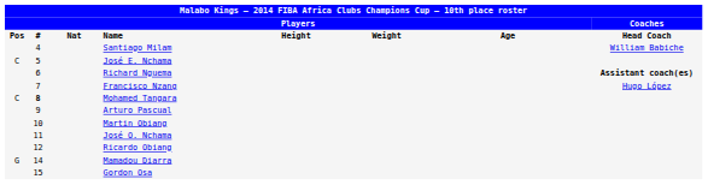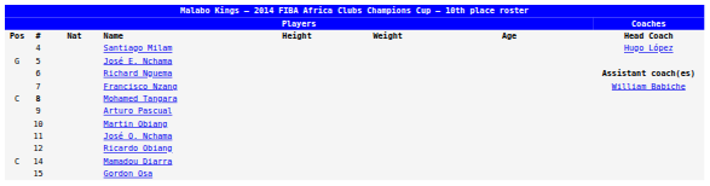Santiago Milam | column 8: William Babiche -> Hugo López
José E. Nchama | column 1: C -> G
Francisco Nzang | column 8: Hugo López -> William Babiche
Mamadou Diarra | column 1: G -> C
